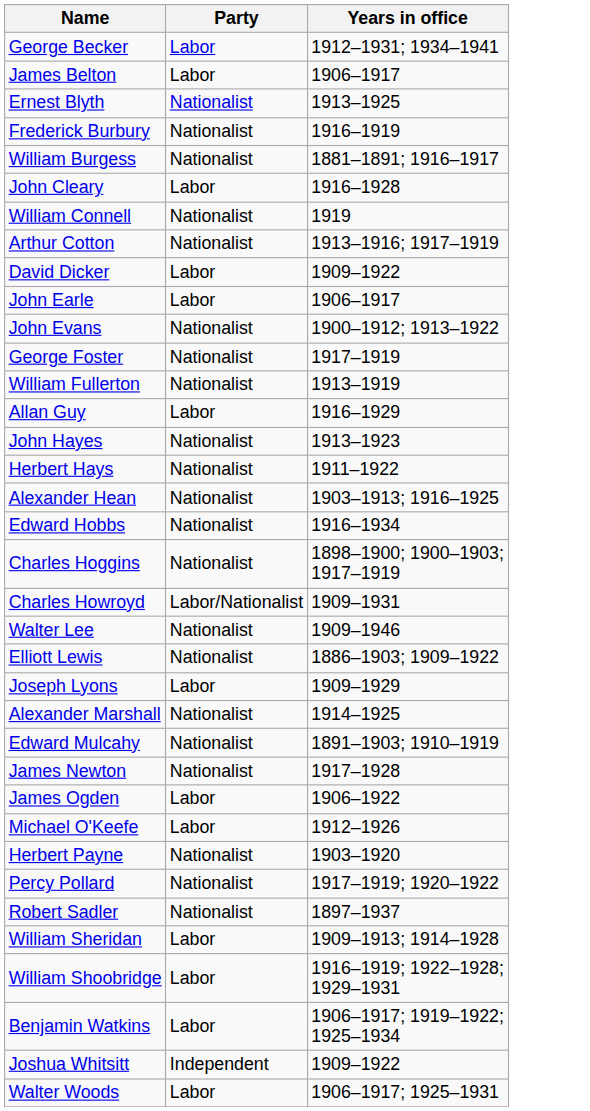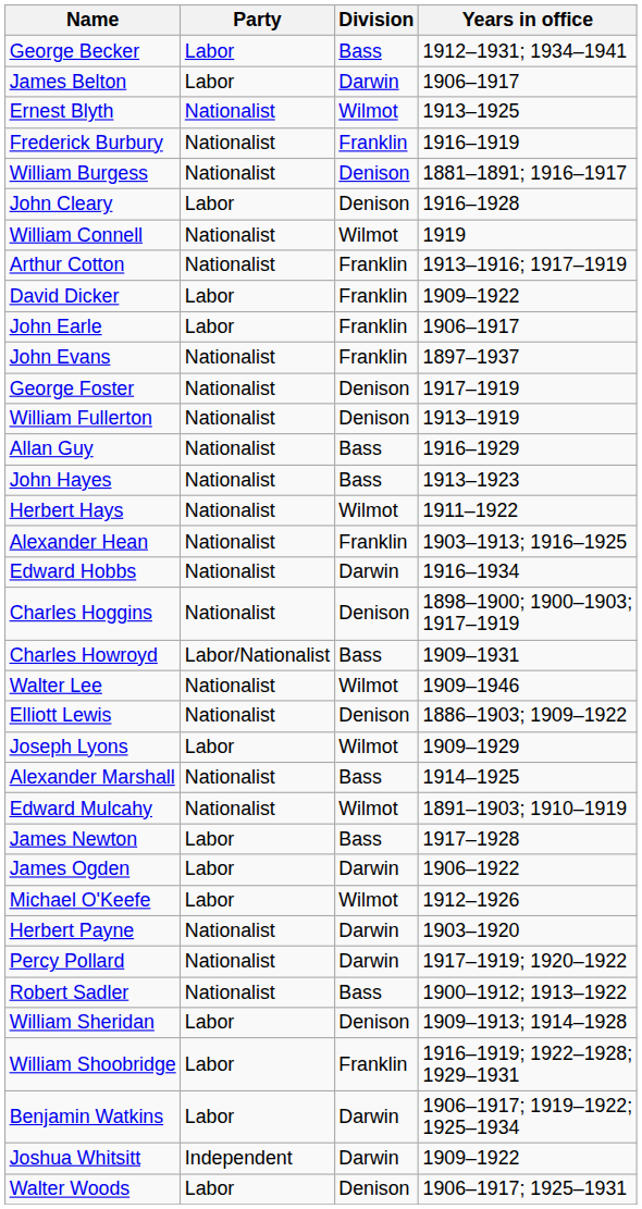+ column: Division | Bass | Darwin | Wilmot | Franklin | Denison | Denison | Wilmot | Franklin | Franklin | Franklin | Franklin | Denison | Denison | Bass | Bass | Wilmot | Franklin | Darwin | Denison | Bass | Wilmot | Denison | Wilmot | Bass | Wilmot | Bass | Darwin | Wilmot | Darwin | Darwin | Bass | Denison | Franklin | Darwin | Darwin | Denison
John Evans | Years in office: 1900–1912; 1913–1922 -> 1897–1937
Allan Guy | Party: Labor -> Nationalist
James Newton | Party: Nationalist -> Labor
Robert Sadler | Years in office: 1897–1937 -> 1900–1912; 1913–1922
